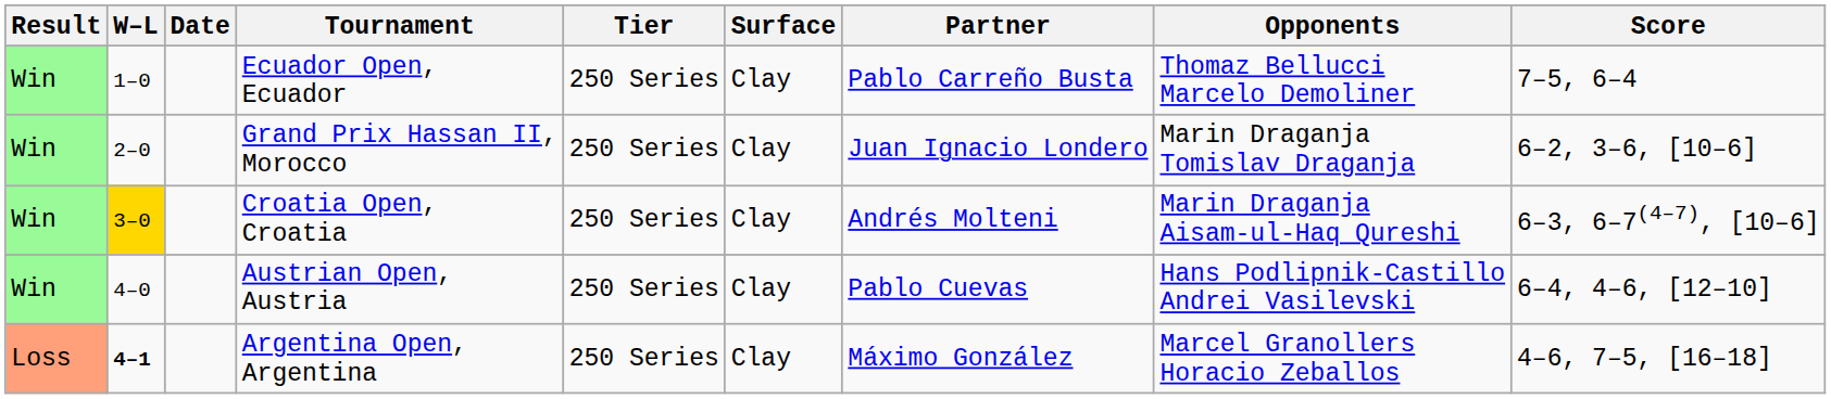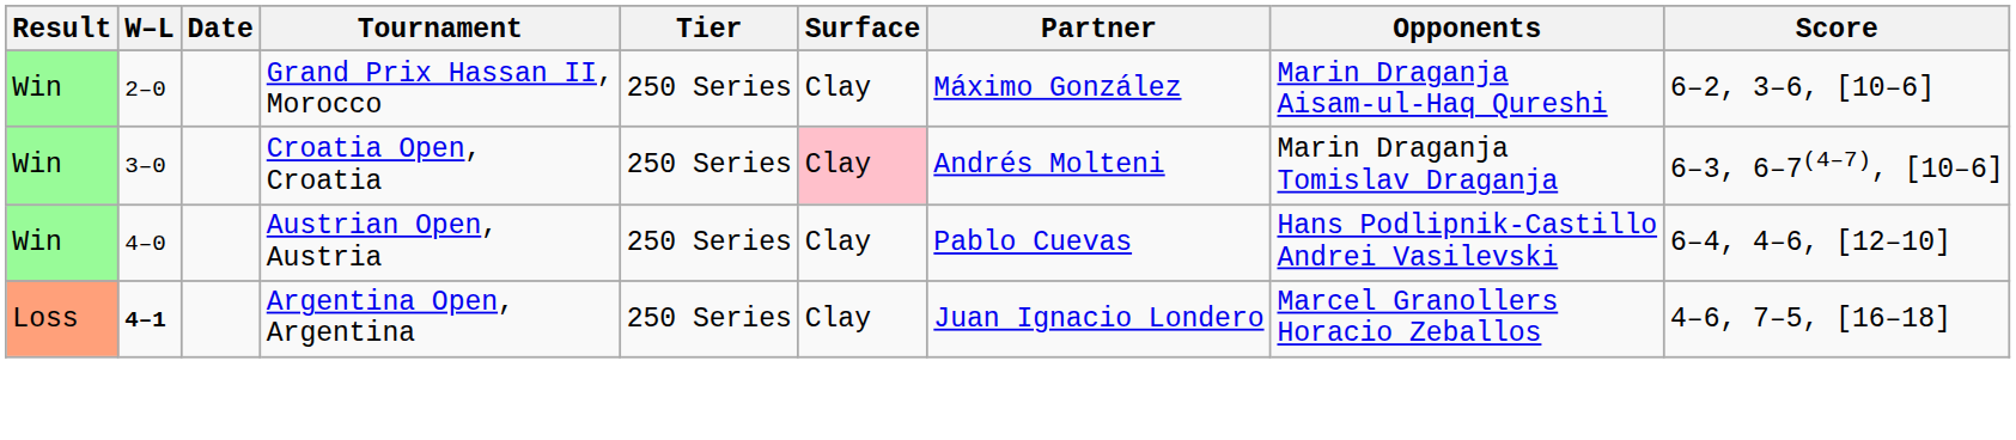- row: Win | 1–0 | Ecuador Open, Ecuador | 250 Series | Clay | Pablo Carreño Busta | Thomaz Bellucci Marcelo Demoliner | 7–5, 6–4
Grand Prix Hassan II, Morocco | Partner: Juan Ignacio Londero -> Máximo González
Grand Prix Hassan II, Morocco | Opponents: Marin Draganja Tomislav Draganja -> Marin Draganja Aisam-ul-Haq Qureshi
Croatia Open, Croatia | W–L: gold background -> no background
Croatia Open, Croatia | Surface: no background -> pink background
Croatia Open, Croatia | Opponents: Marin Draganja Aisam-ul-Haq Qureshi -> Marin Draganja Tomislav Draganja
Argentina Open, Argentina | Partner: Máximo González -> Juan Ignacio Londero
